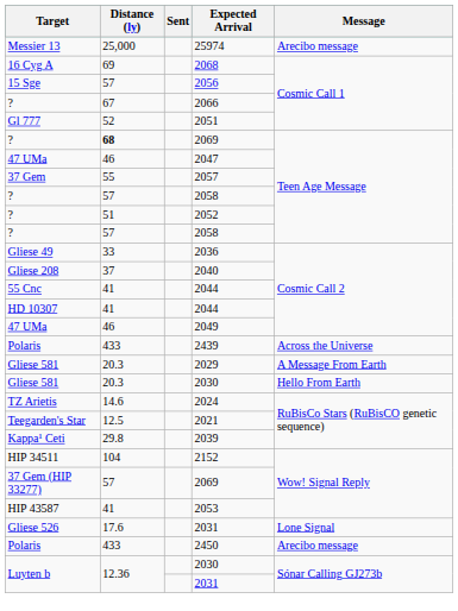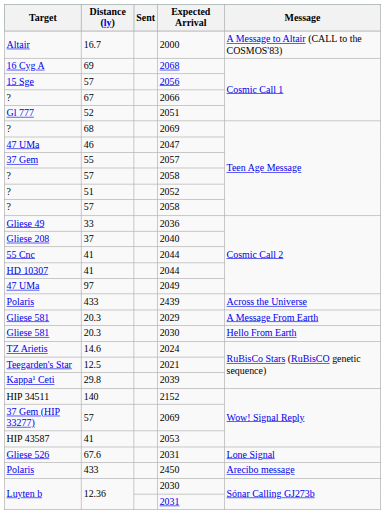- row: Messier 13 | 25,000 | 25974 | Arecibo message
+ row: Altair | 16.7 | 2000 | A Message to Altair (CALL to the COSMOS'83)
? / 2069 | Distance (ly): bold -> normal
2049 | Distance (ly): 46 -> 97
2152 | Distance (ly): 104 -> 140
Gliese 526 / 2031 | Distance (ly): 17.6 -> 67.6
